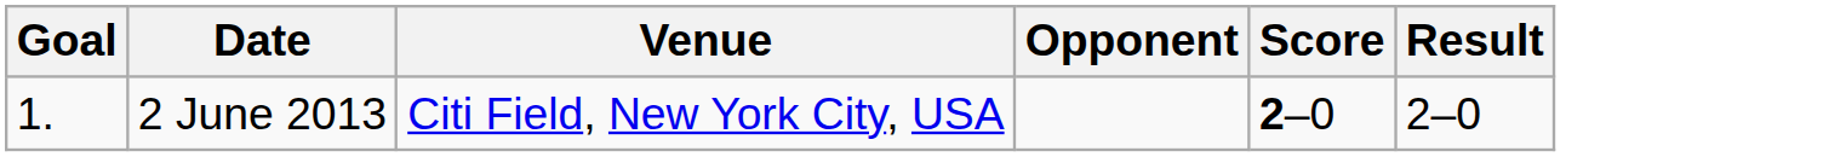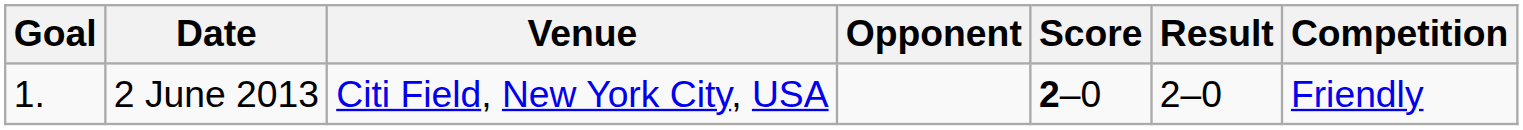+ column: Competition | Friendly
